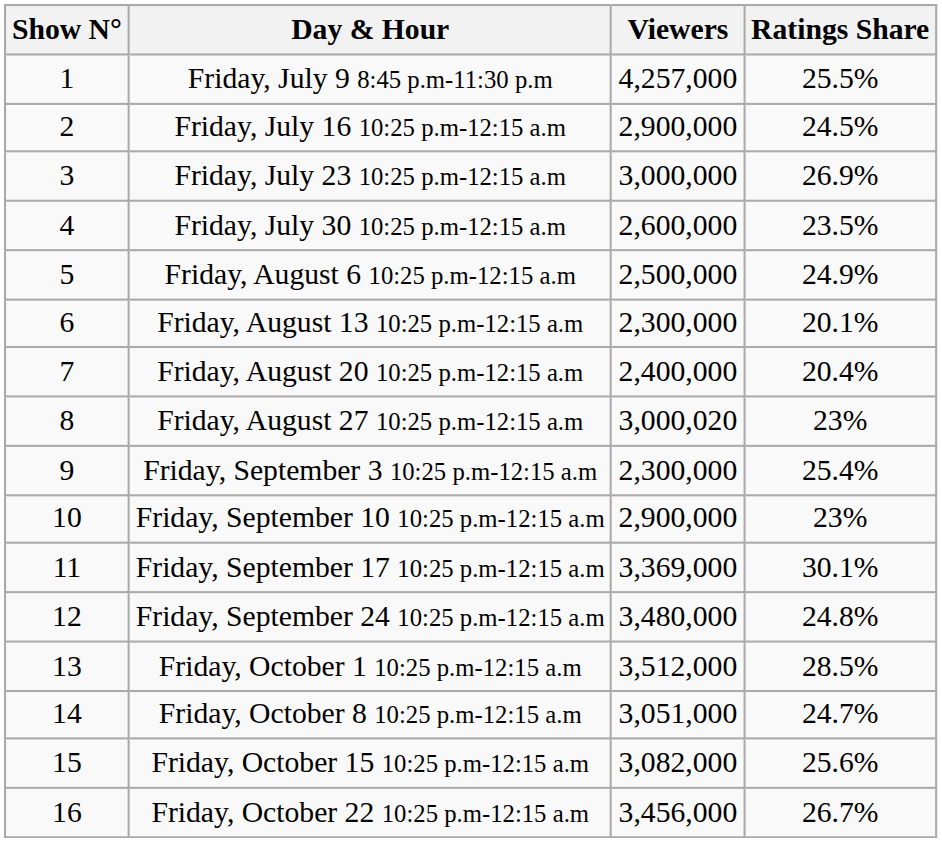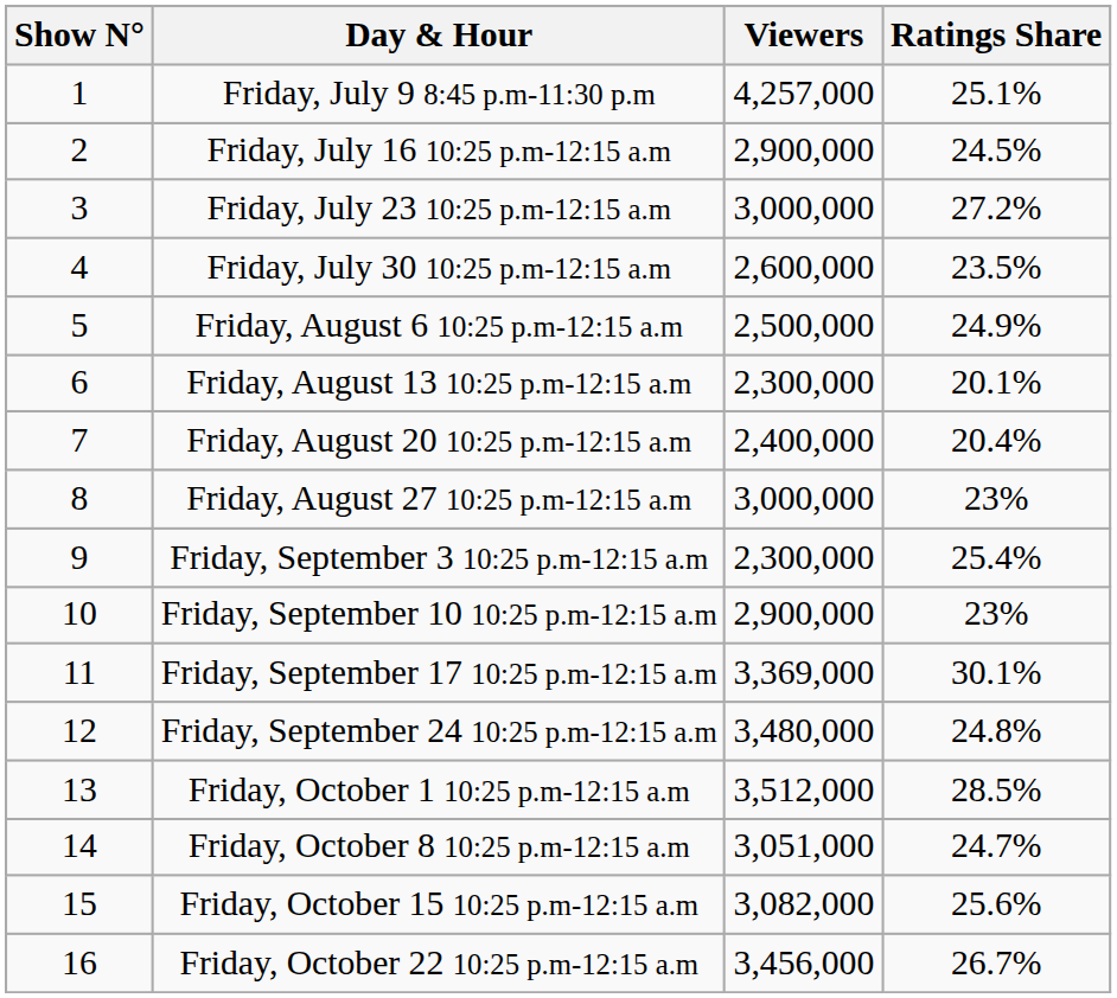Friday, July 9 8:45 p.m-11:30 p.m | Ratings Share: 25.5% -> 25.1%
Friday, July 23 10:25 p.m-12:15 a.m | Ratings Share: 26.9% -> 27.2%
Friday, August 27 10:25 p.m-12:15 a.m | Viewers: 3,000,020 -> 3,000,000
